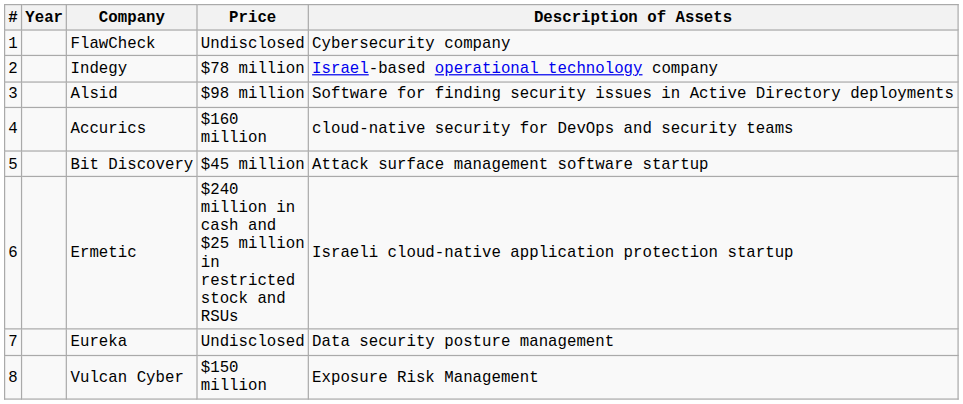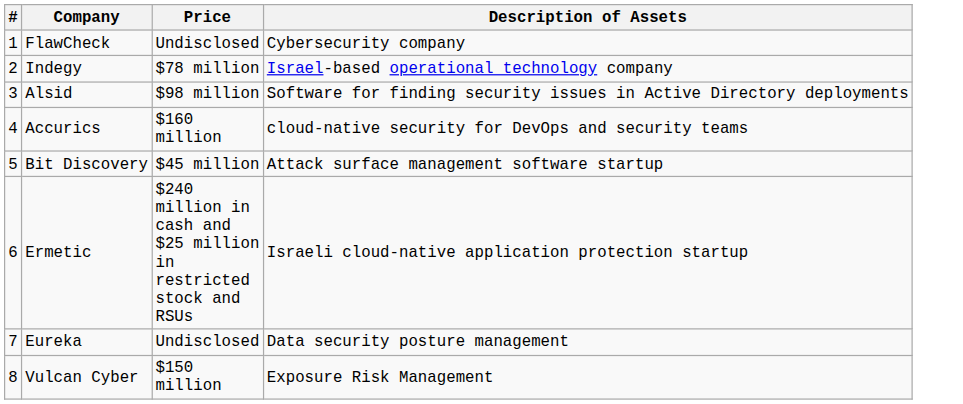- column: Year
